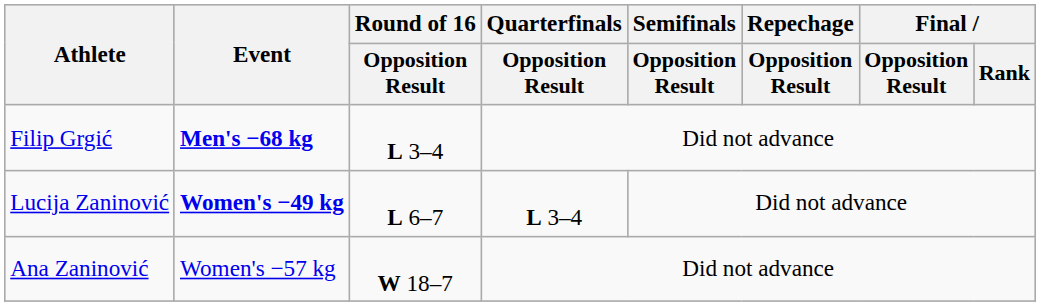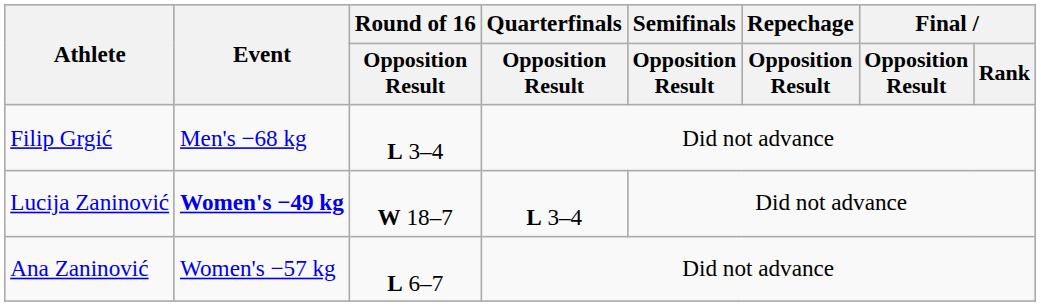Filip Grgić | Event: bold -> normal
Lucija Zaninović | Round of 16 / Opposition Result: L 6–7 -> W 18–7
Ana Zaninović | Round of 16 / Opposition Result: W 18–7 -> L 6–7
